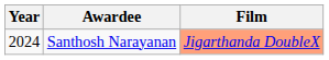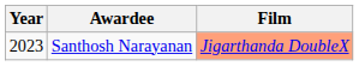Santhosh Narayanan | Year: 2024 -> 2023
